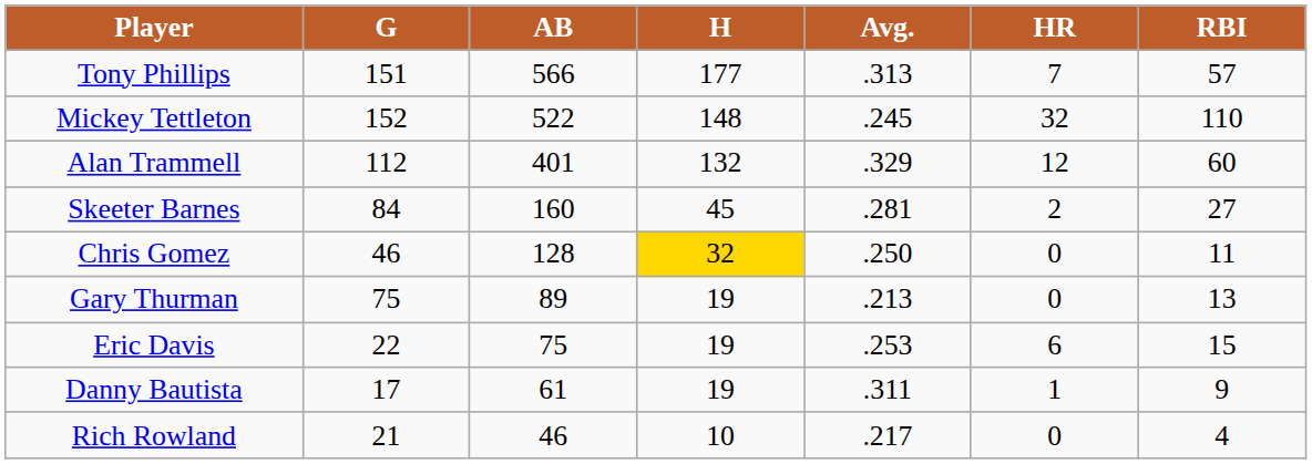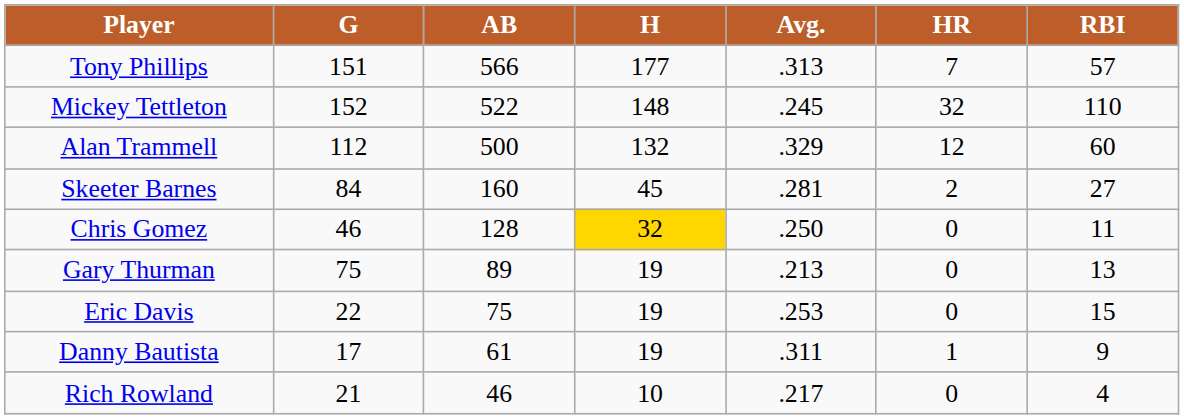Alan Trammell | AB: 401 -> 500
Eric Davis | HR: 6 -> 0
